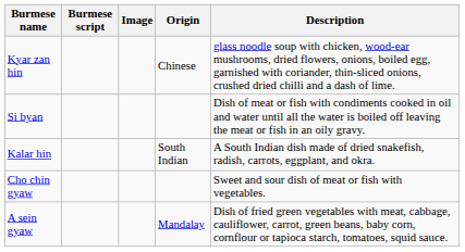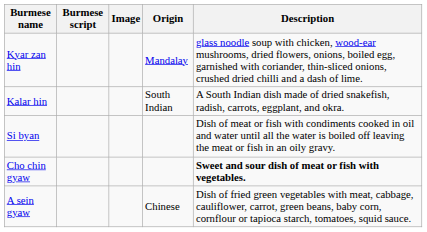Kyar zan hin | Origin: Chinese -> Mandalay
rows swapped: Kalar hin <-> Si byan
Cho chin gyaw | Description: normal -> bold
A sein gyaw | Origin: Mandalay -> Chinese
